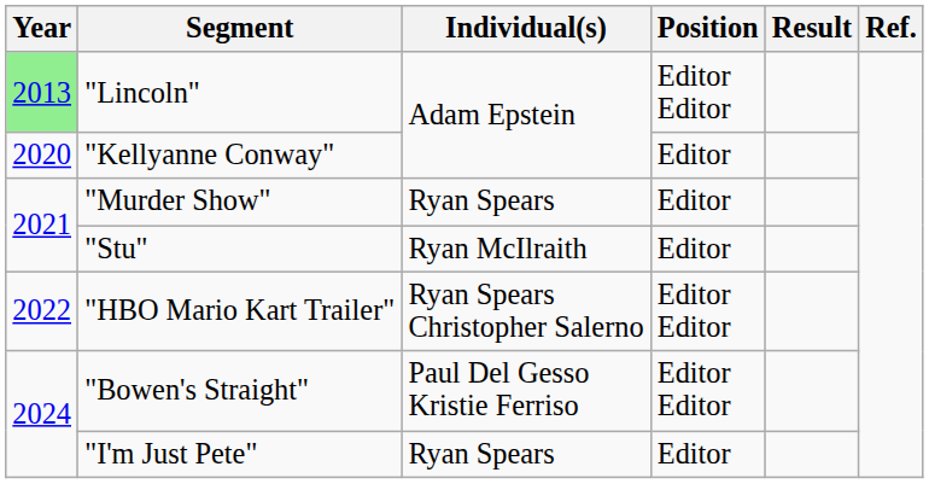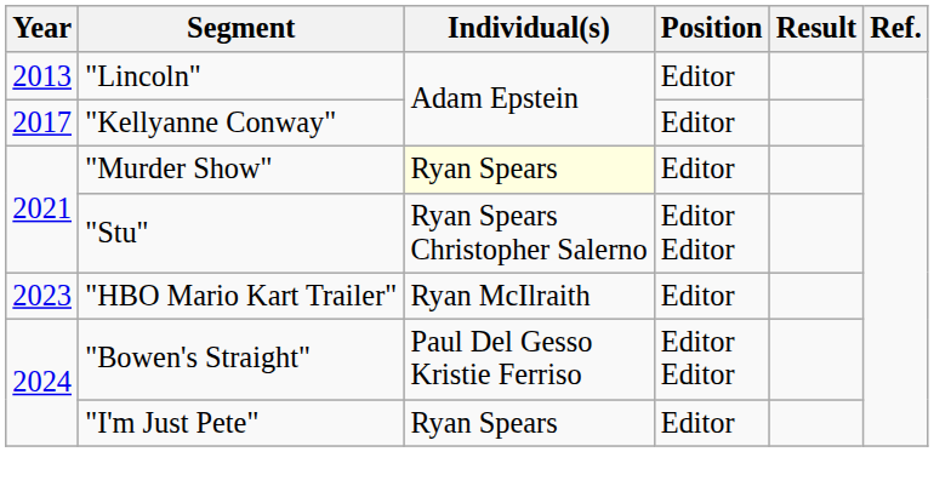"Lincoln" | Year: lightgreen background -> no background
"Lincoln" | Position: Editor Editor -> Editor
"Kellyanne Conway" | Year: 2020 -> 2017
"Murder Show" | Individual(s): no background -> lightyellow background
"Stu" | Individual(s): Ryan McIlraith -> Ryan Spears Christopher Salerno
"Stu" | Position: Editor -> Editor Editor
"HBO Mario Kart Trailer" | Year: 2022 -> 2023
"HBO Mario Kart Trailer" | Individual(s): Ryan Spears Christopher Salerno -> Ryan McIlraith
"HBO Mario Kart Trailer" | Position: Editor Editor -> Editor
